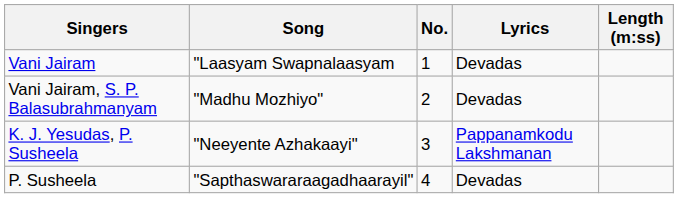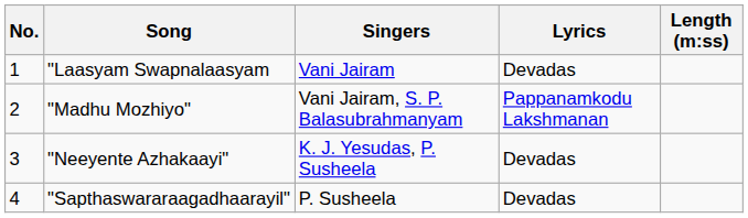columns swapped: No. <-> Singers
"Madhu Mozhiyo" | Lyrics: Devadas -> Pappanamkodu Lakshmanan
"Neeyente Azhakaayi" | Lyrics: Pappanamkodu Lakshmanan -> Devadas
